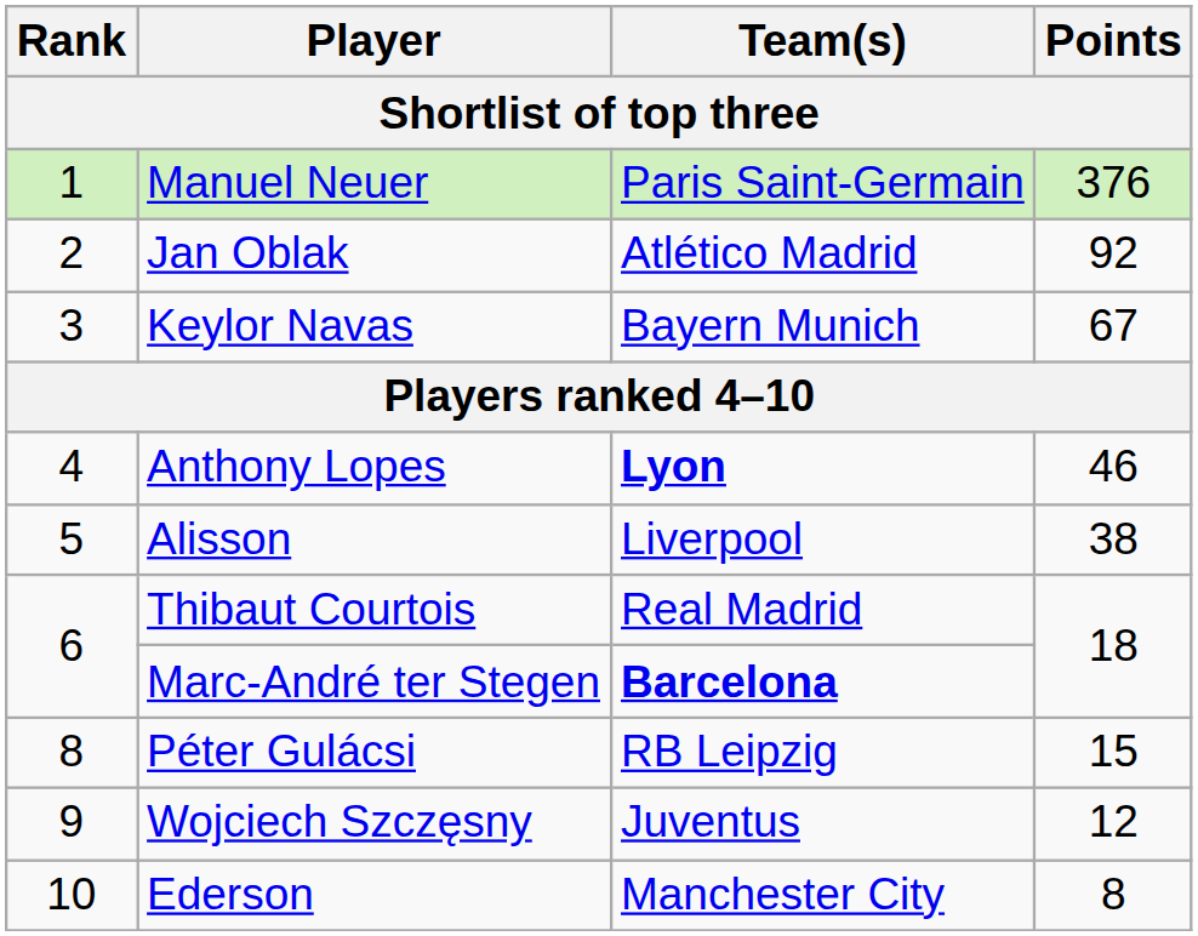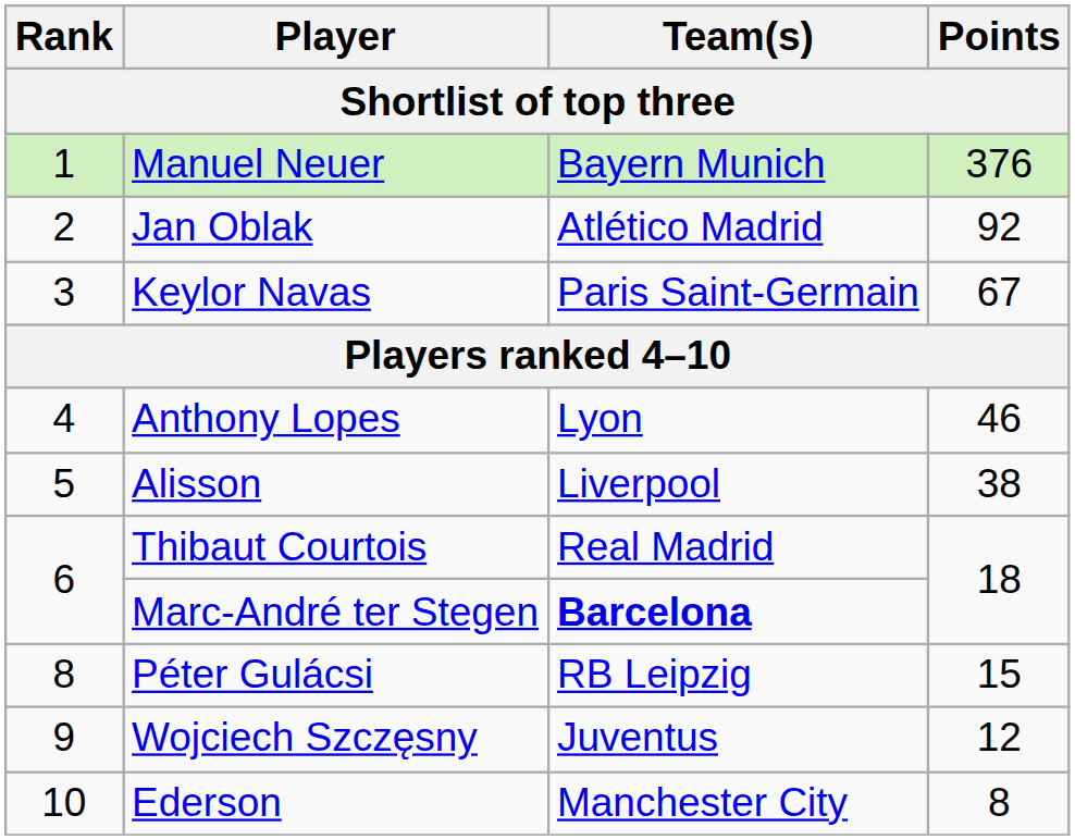Manuel Neuer | Team(s): Paris Saint-Germain -> Bayern Munich
Keylor Navas | Team(s): Bayern Munich -> Paris Saint-Germain
Anthony Lopes | Team(s): bold -> normal
